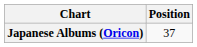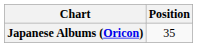Japanese Albums (Oricon) | Position: 37 -> 35
